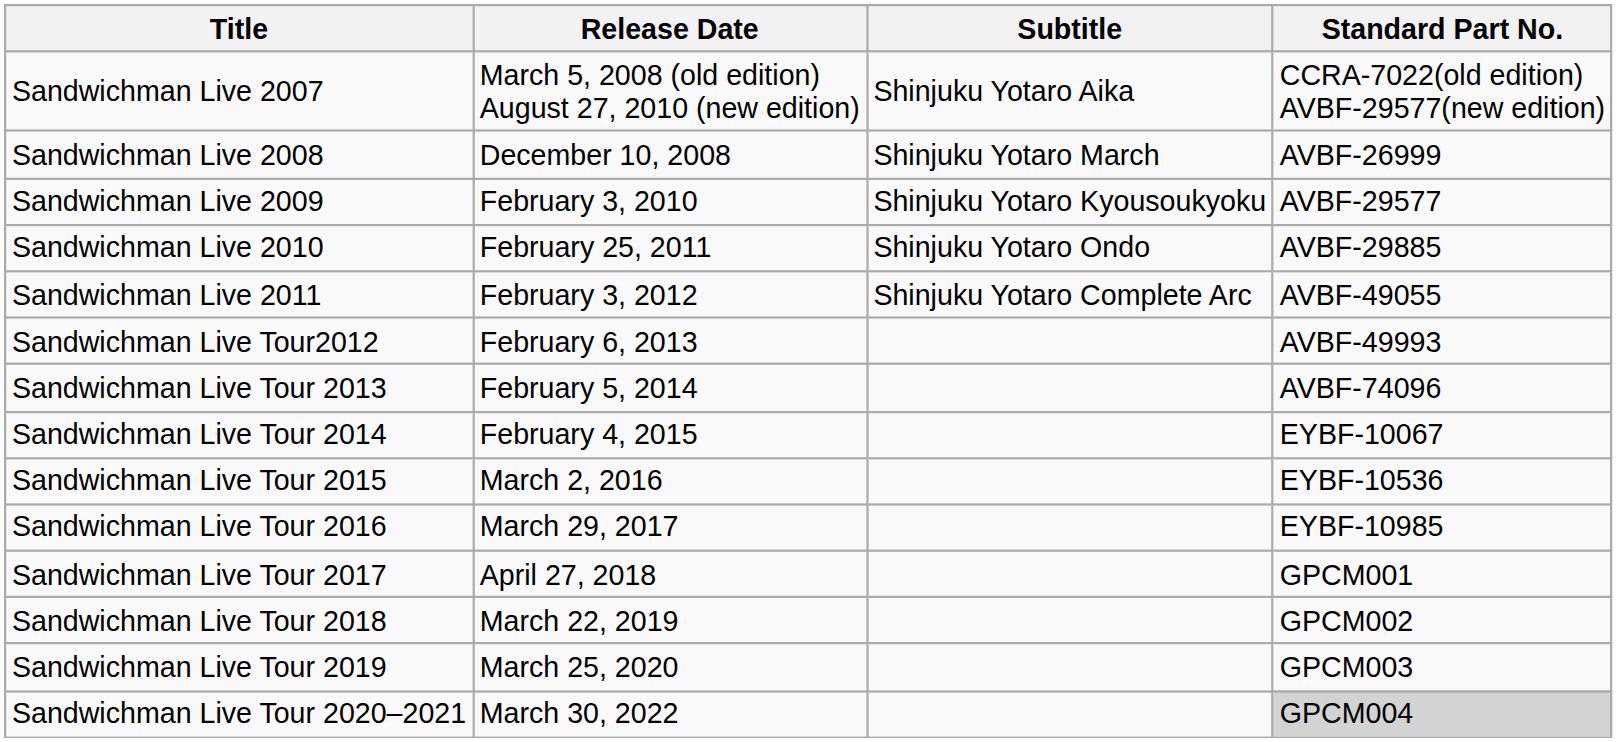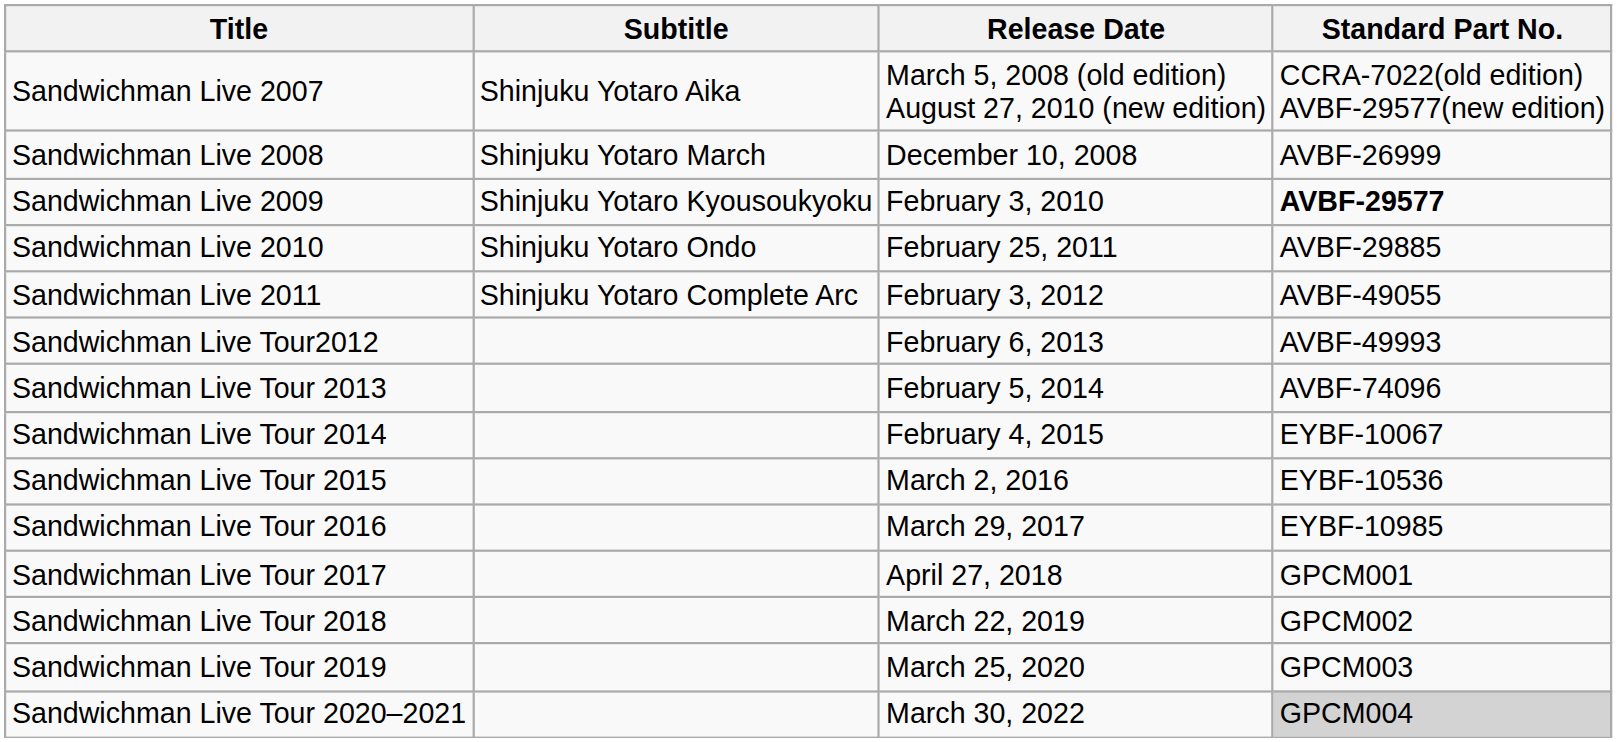columns swapped: Subtitle <-> Release Date
Sandwichman Live 2009 | Standard Part No.: normal -> bold
